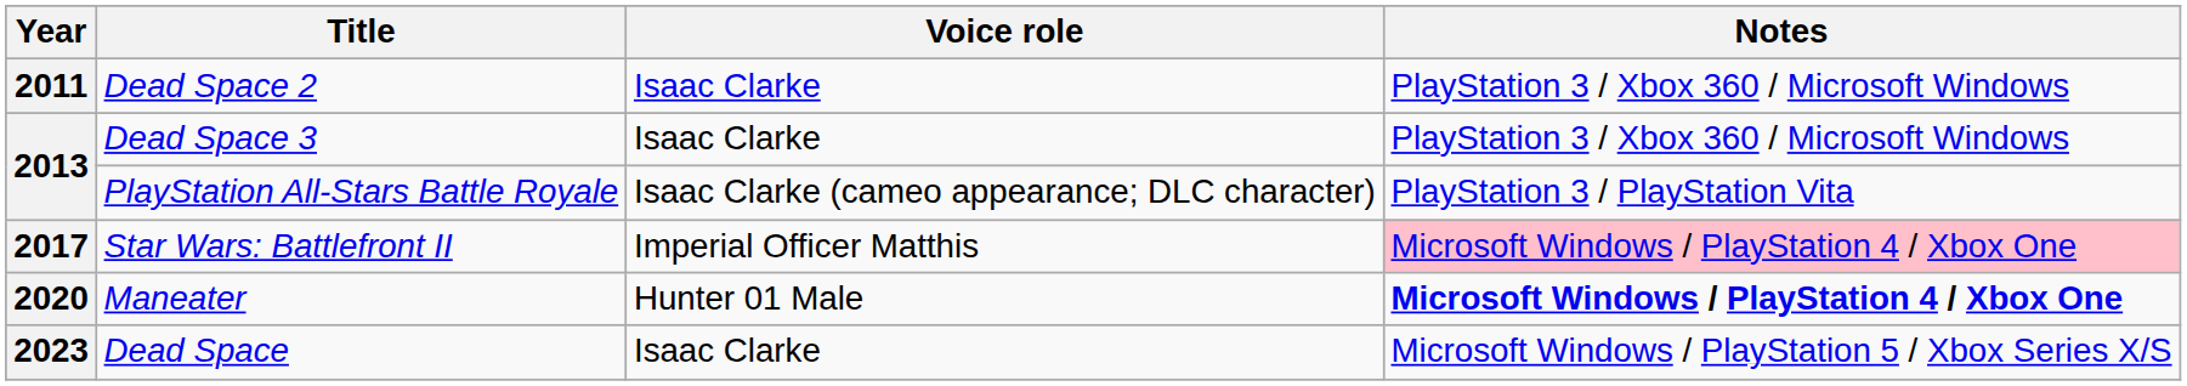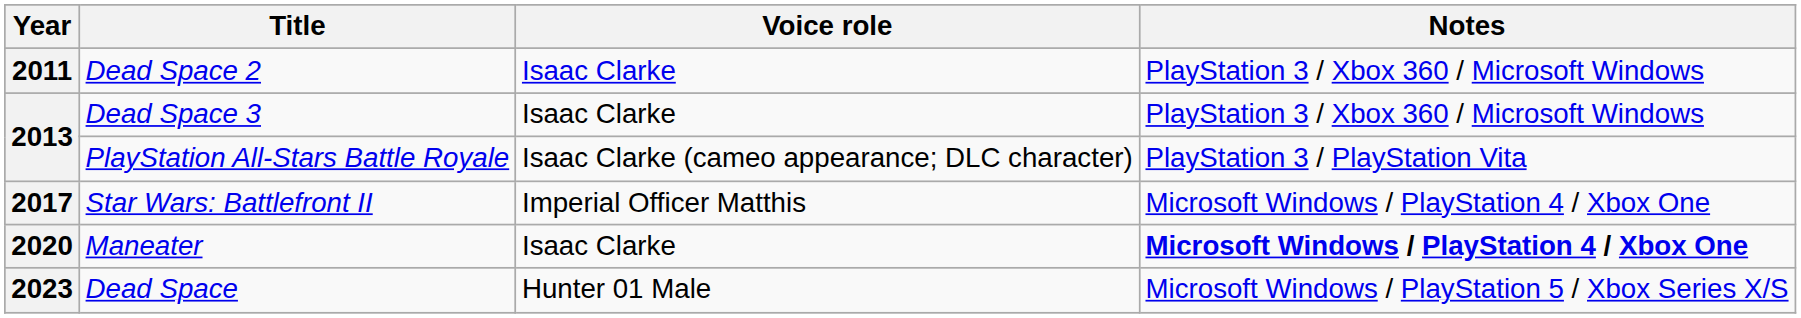Star Wars: Battlefront II | Notes: pink background -> no background
Maneater | Voice role: Hunter 01 Male -> Isaac Clarke
Dead Space | Voice role: Isaac Clarke -> Hunter 01 Male
